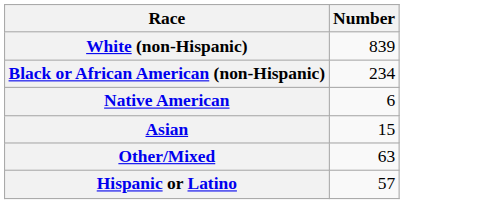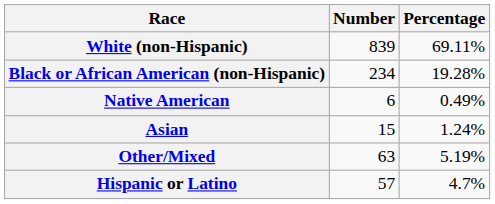+ column: Percentage | 69.11% | 19.28% | 0.49% | 1.24% | 5.19% | 4.7%
